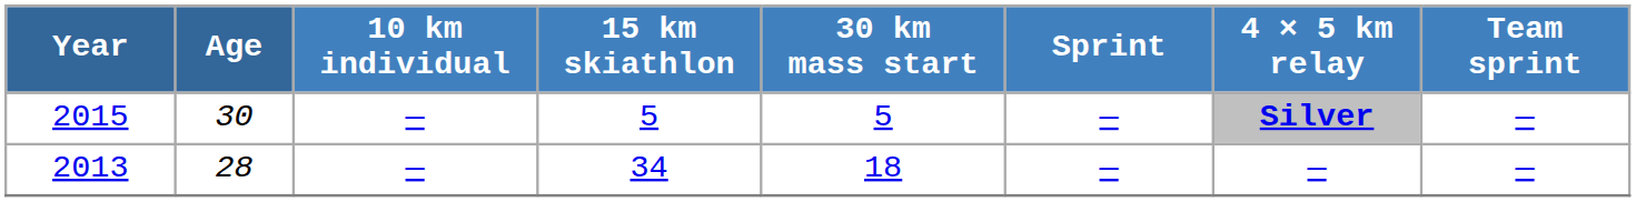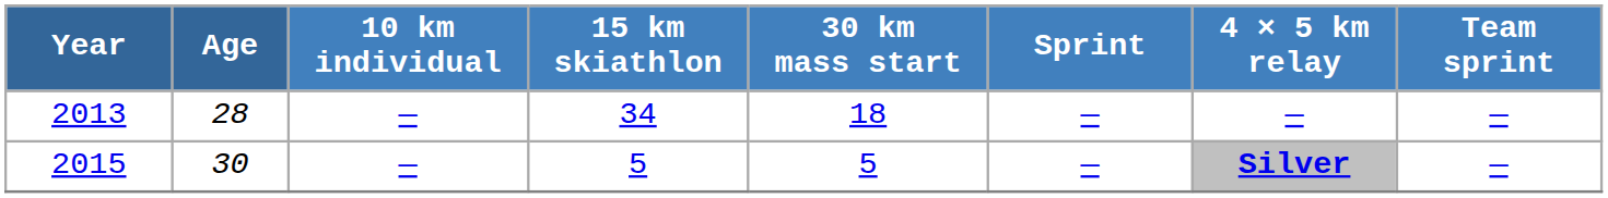rows swapped: 2013 <-> 2015
